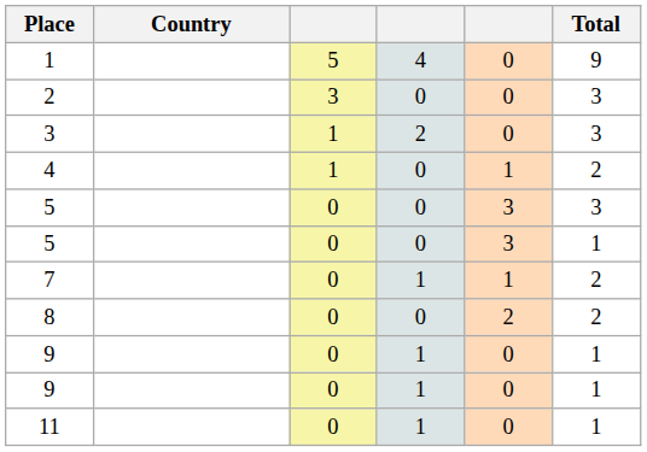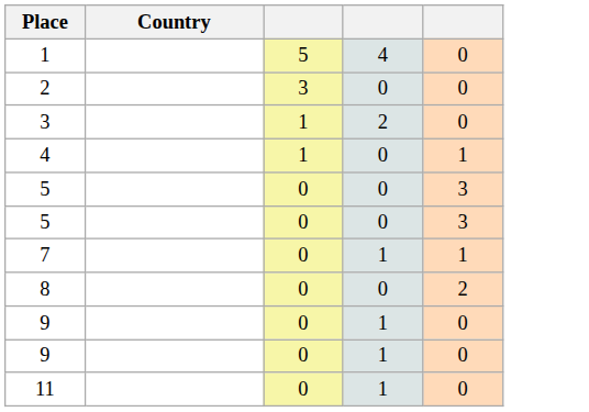- column: Total | 9 | 3 | 3 | 2 | 3 | 1 | 2 | 2 | 1 | 1 | 1
